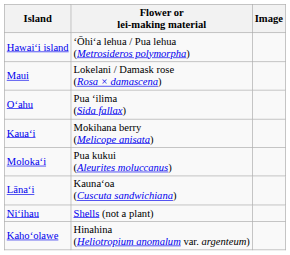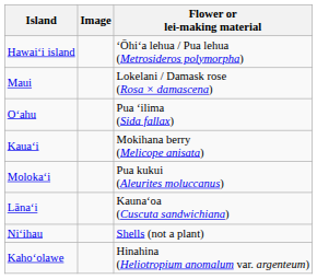columns swapped: Flower or lei-making material <-> Image
